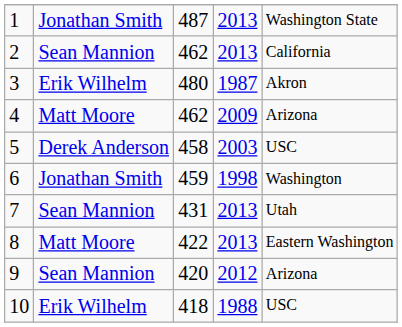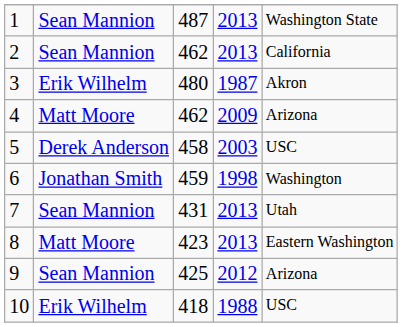1 | column 2: Jonathan Smith -> Sean Mannion
8 | column 3: 422 -> 423
9 | column 3: 420 -> 425
